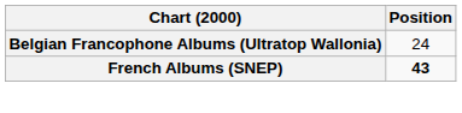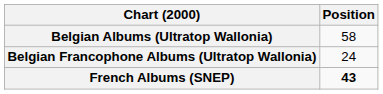+ row: Belgian Albums (Ultratop Wallonia) | 58
